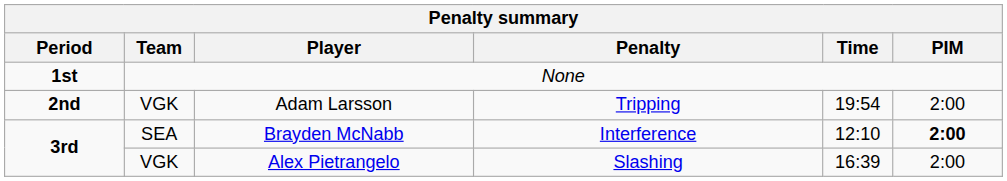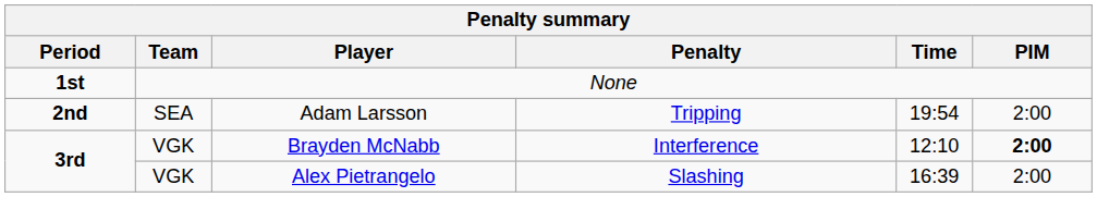Adam Larsson | Team: VGK -> SEA
Brayden McNabb | Team: SEA -> VGK
